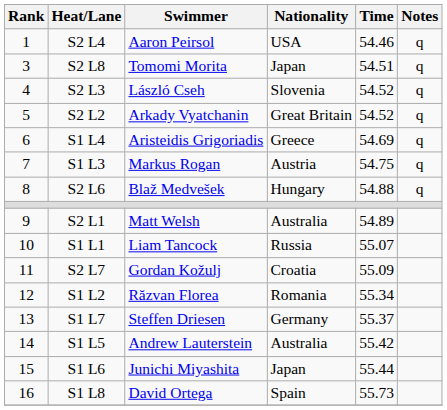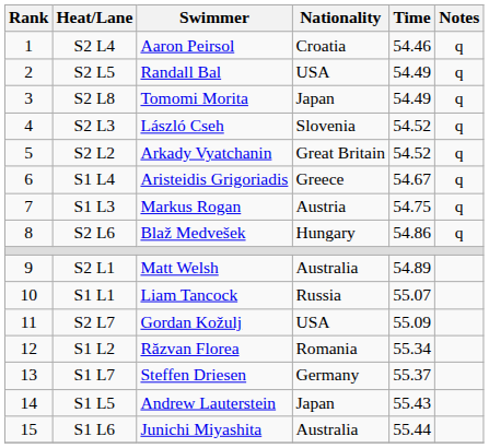S2 L4 | Nationality: USA -> Croatia
+ row: 2 | S2 L5 | Randall Bal | USA | 54.49 | q
S2 L8 | Time: 54.51 -> 54.49
S1 L4 | Time: 54.69 -> 54.67
S2 L6 | Time: 54.88 -> 54.86
S2 L7 | Nationality: Croatia -> USA
S1 L5 | Nationality: Australia -> Japan
S1 L5 | Time: 55.42 -> 55.43
S1 L6 | Nationality: Japan -> Australia
- row: 16 | S1 L8 | David Ortega | Spain | 55.73
